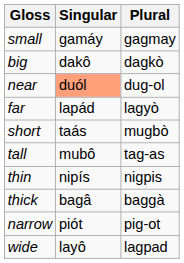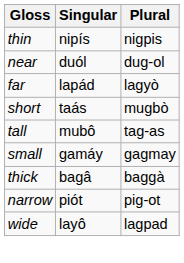rows swapped: small <-> thin
- row: big | dakô | dagkò
near | Singular: lightsalmon background -> no background
